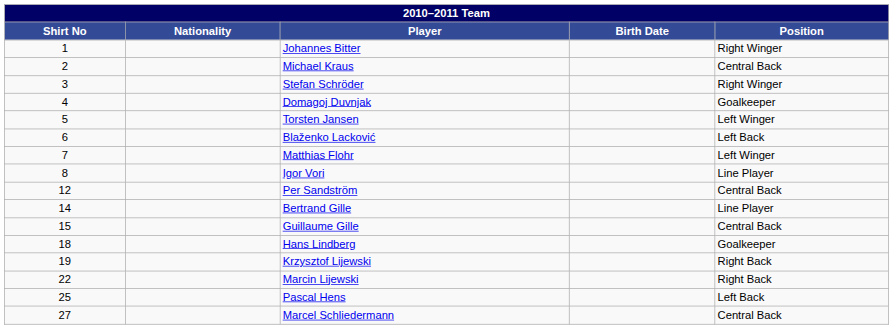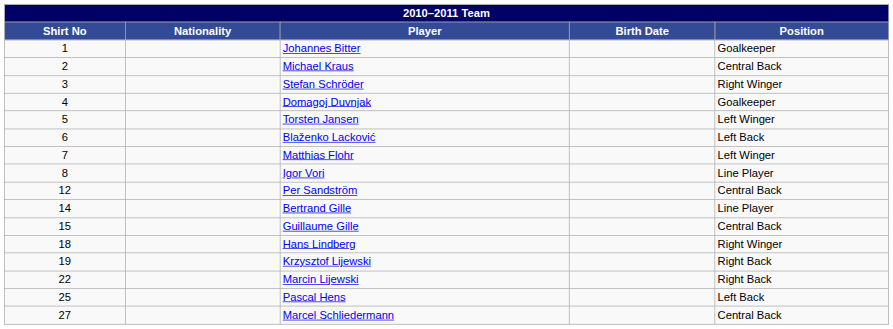Johannes Bitter | Position: Right Winger -> Goalkeeper
Hans Lindberg | Position: Goalkeeper -> Right Winger
